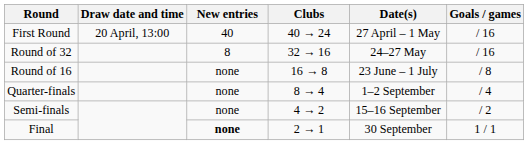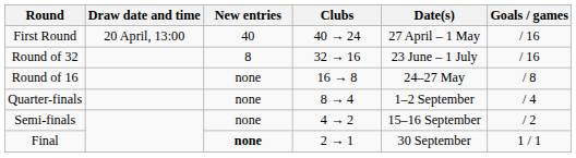Round of 32 | Date(s): 24–27 May -> 23 June – 1 July
Round of 16 | Date(s): 23 June – 1 July -> 24–27 May
